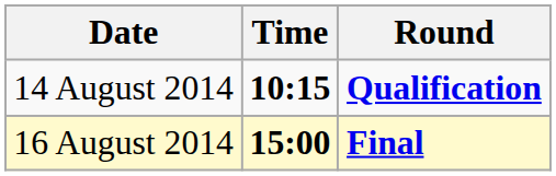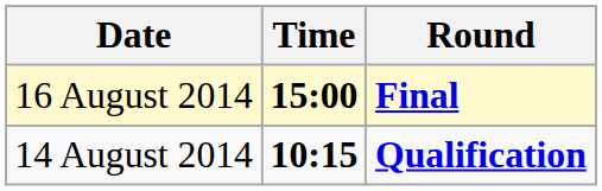rows swapped: 14 August 2014 <-> 16 August 2014
